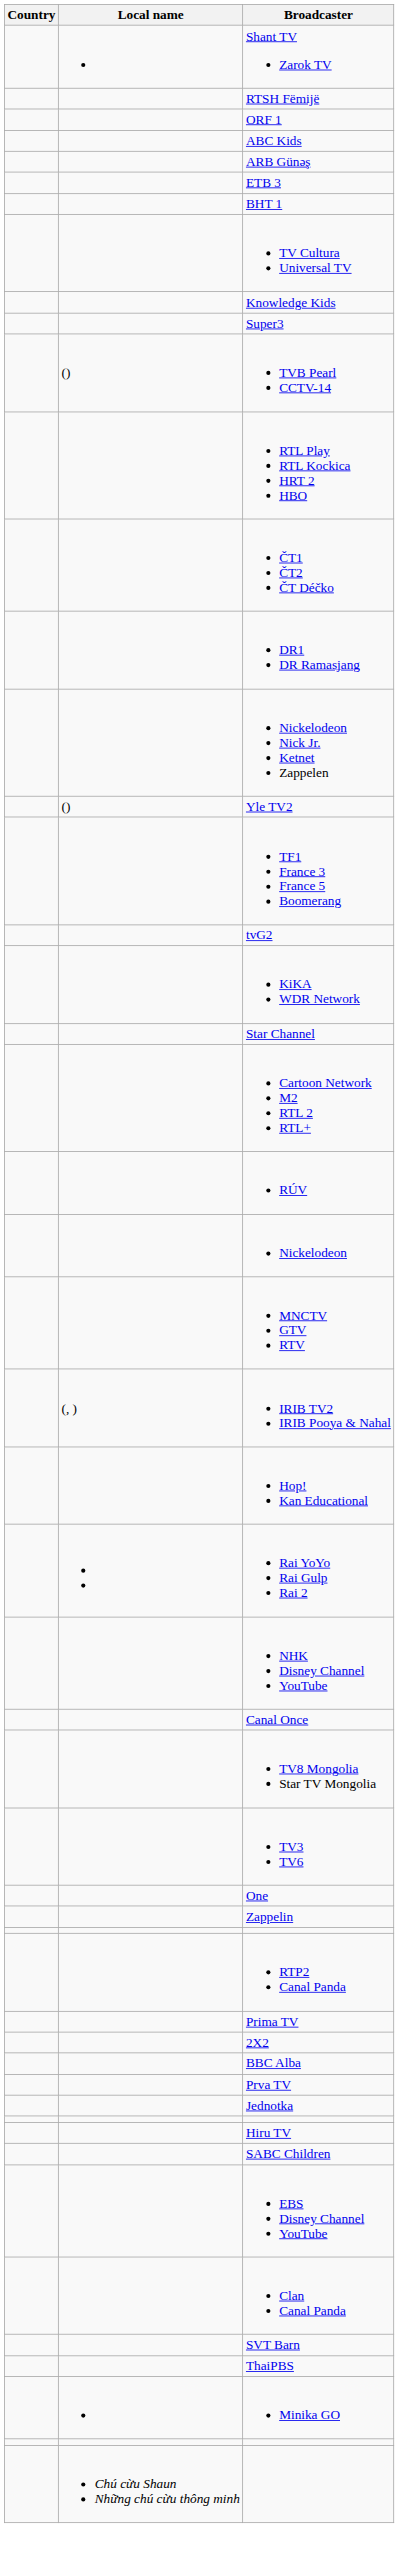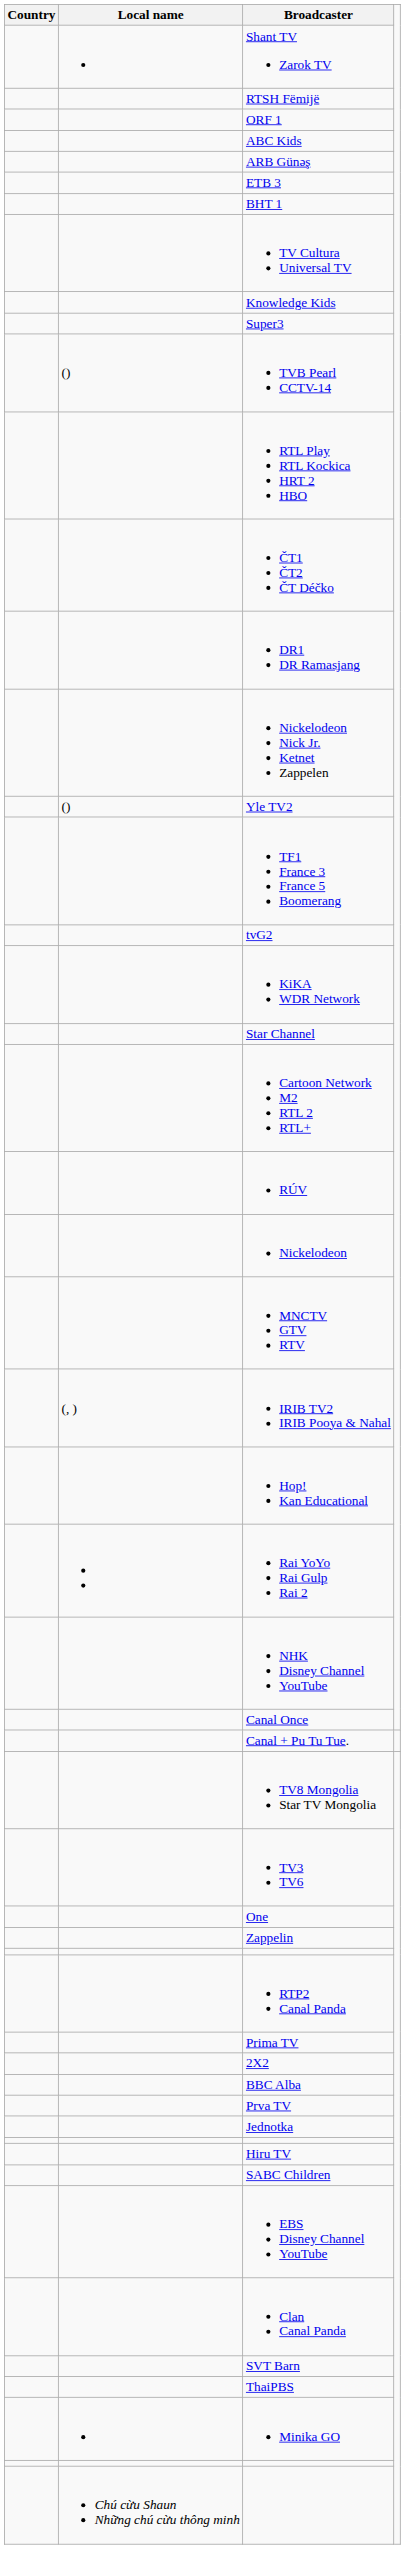+ row: Canal + Pu Tu Tue.
